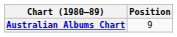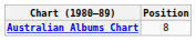Australian Albums Chart | Position: 9 -> 8
